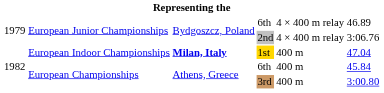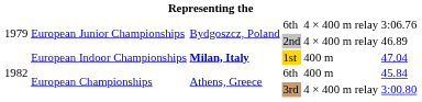European Junior Championships / 6th | column 6: 46.89 -> 3:06.76
2nd | column 6: 3:06.76 -> 46.89
3rd | column 5: 400 m -> 4 × 400 m relay
